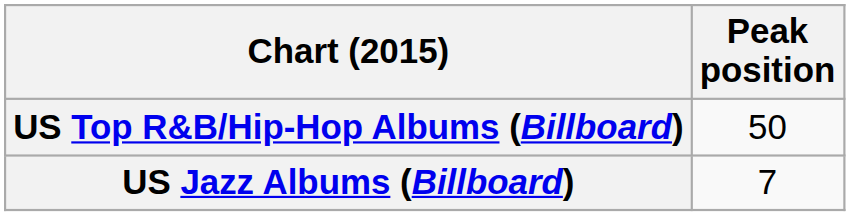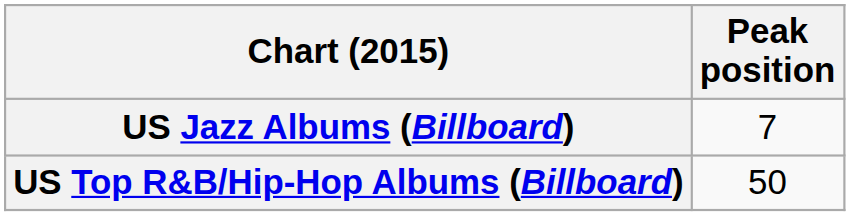rows swapped: US Jazz Albums (Billboard) <-> US Top R&B/Hip-Hop Albums (Billboard)
